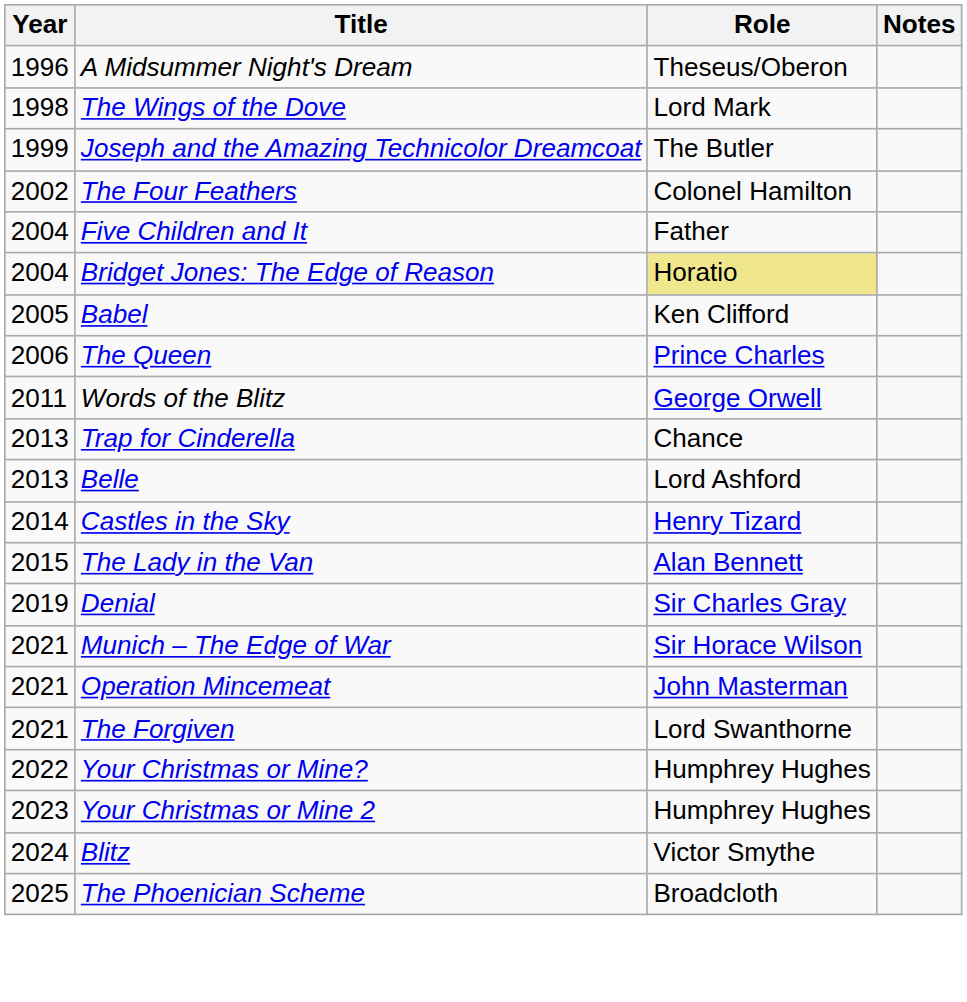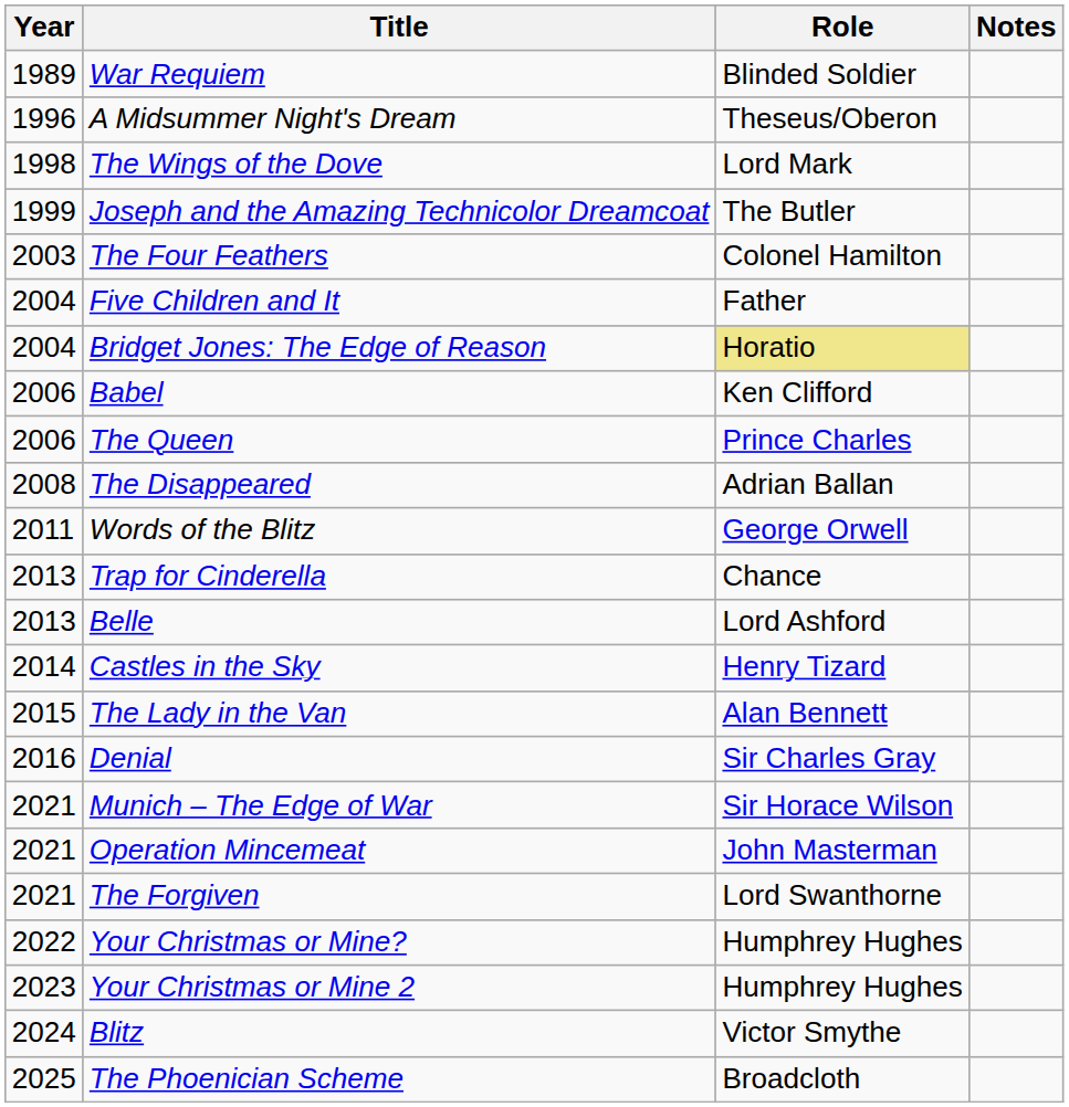+ row: 1989 | War Requiem | Blinded Soldier
The Four Feathers | Year: 2002 -> 2003
Babel | Year: 2005 -> 2006
+ row: 2008 | The Disappeared | Adrian Ballan
Denial | Year: 2019 -> 2016
